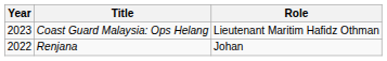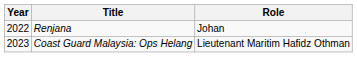rows swapped: Renjana <-> Coast Guard Malaysia: Ops Helang
